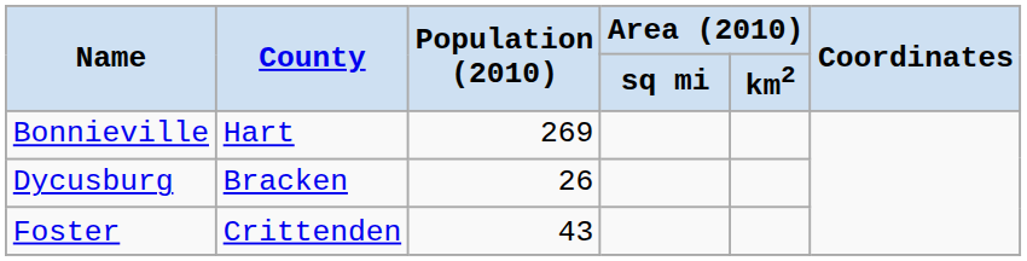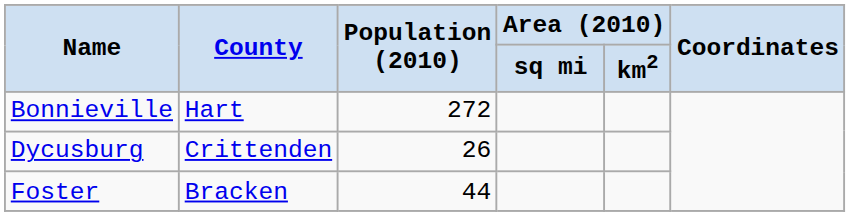Bonnieville | Population (2010): 269 -> 272
Dycusburg | County: Bracken -> Crittenden
Foster | County: Crittenden -> Bracken
Foster | Population (2010): 43 -> 44
